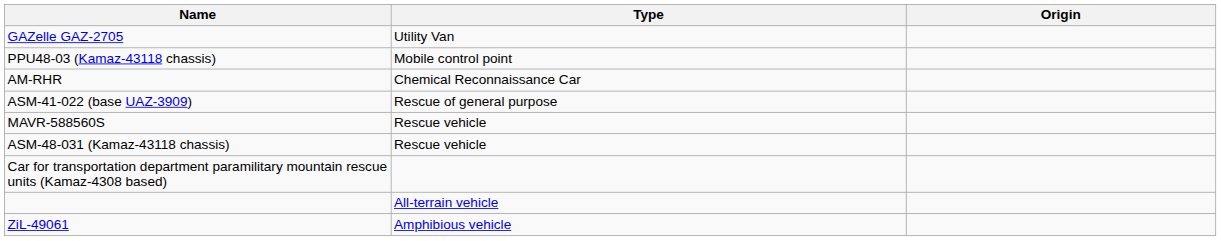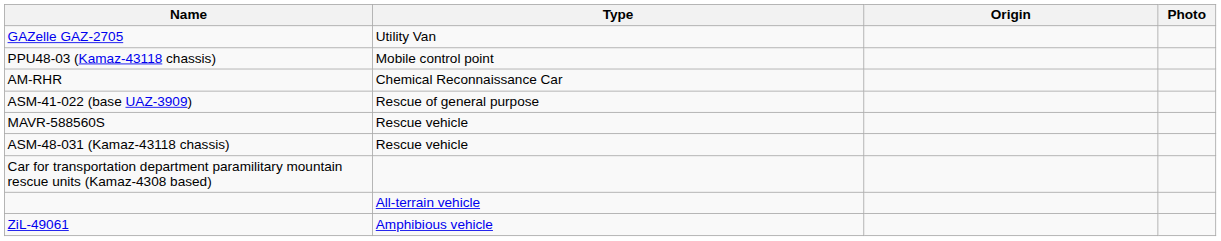+ column: Photo
